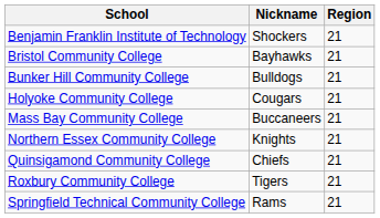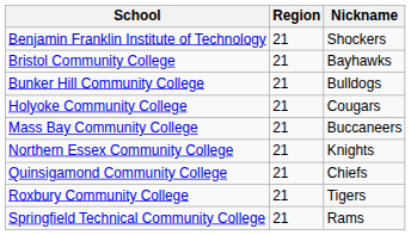columns swapped: Nickname <-> Region
